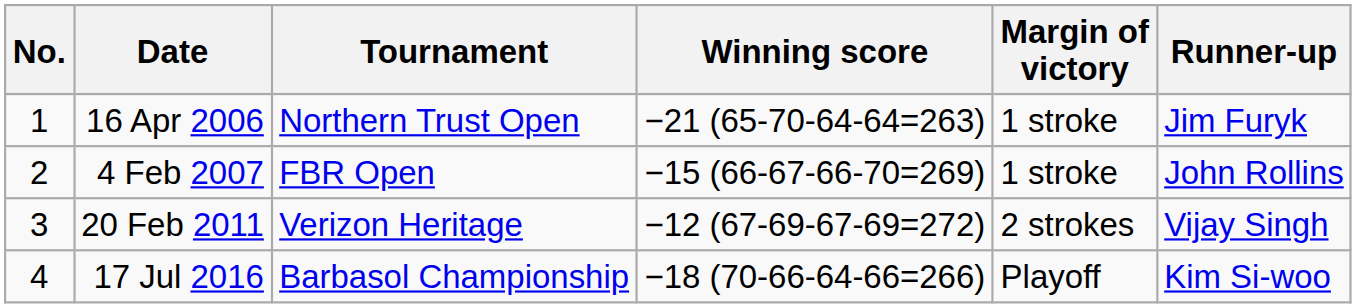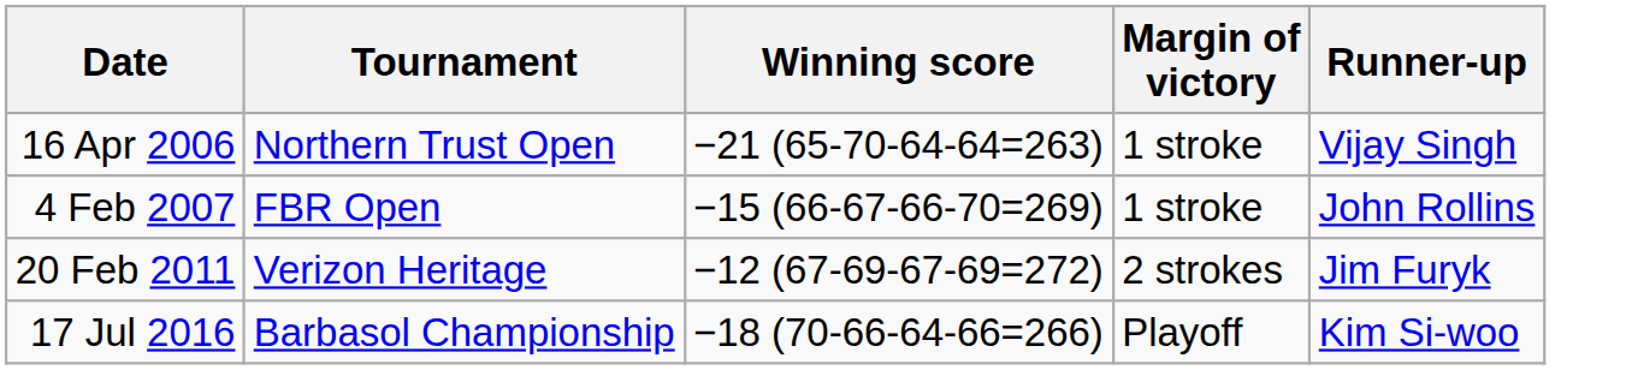- column: No. | 1 | 2 | 3 | 4
16 Apr 2006 | Runner-up: Jim Furyk -> Vijay Singh
20 Feb 2011 | Runner-up: Vijay Singh -> Jim Furyk
